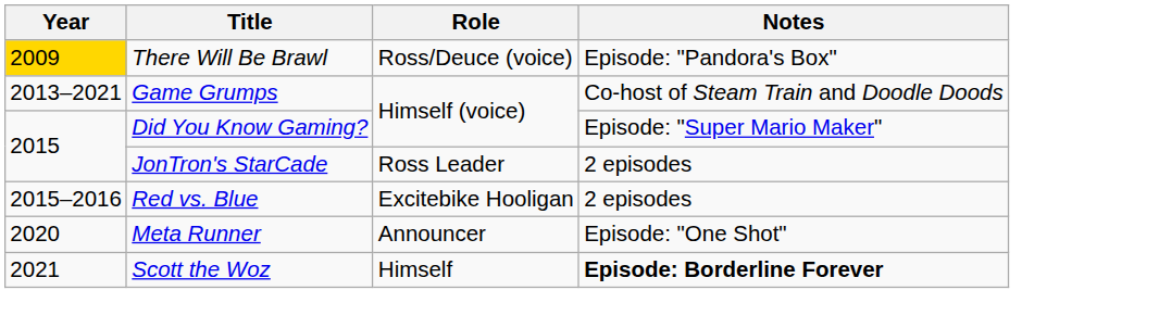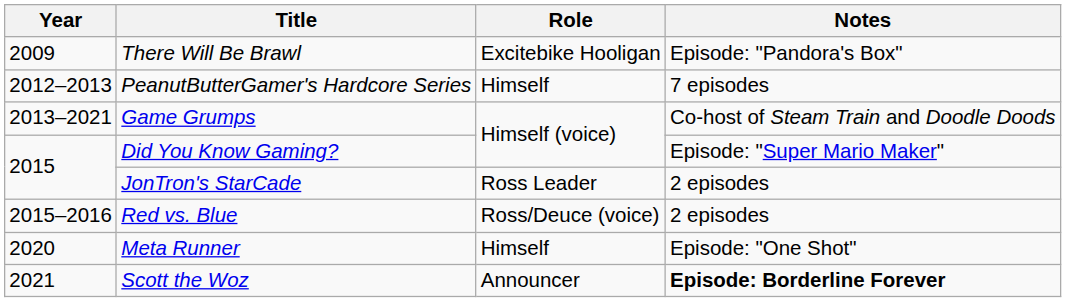There Will Be Brawl | Year: gold background -> no background
There Will Be Brawl | Role: Ross/Deuce (voice) -> Excitebike Hooligan
+ row: 2012–2013 | PeanutButterGamer's Hardcore Series | Himself | 7 episodes
Red vs. Blue | Role: Excitebike Hooligan -> Ross/Deuce (voice)
Meta Runner | Role: Announcer -> Himself
Scott the Woz | Role: Himself -> Announcer
